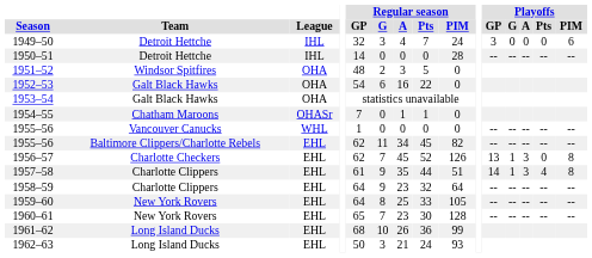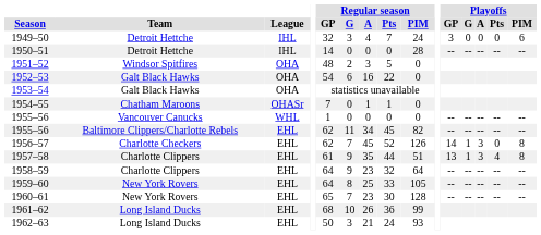1956–57 | Playoffs / GP: 13 -> 14
1957–58 | Playoffs / GP: 14 -> 13
